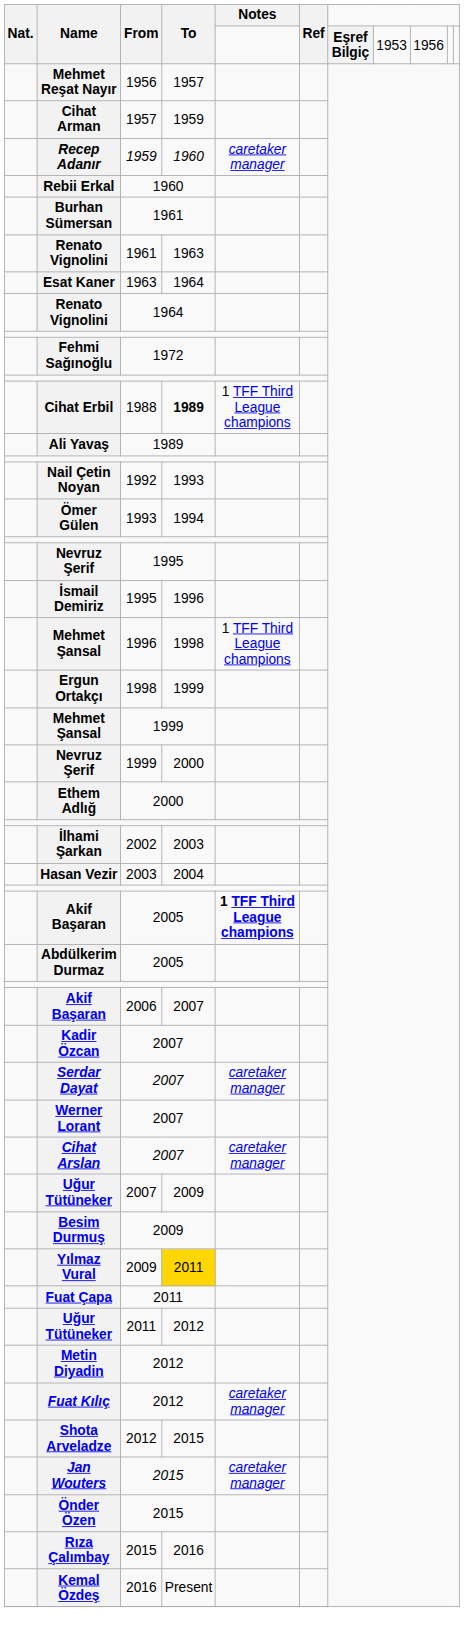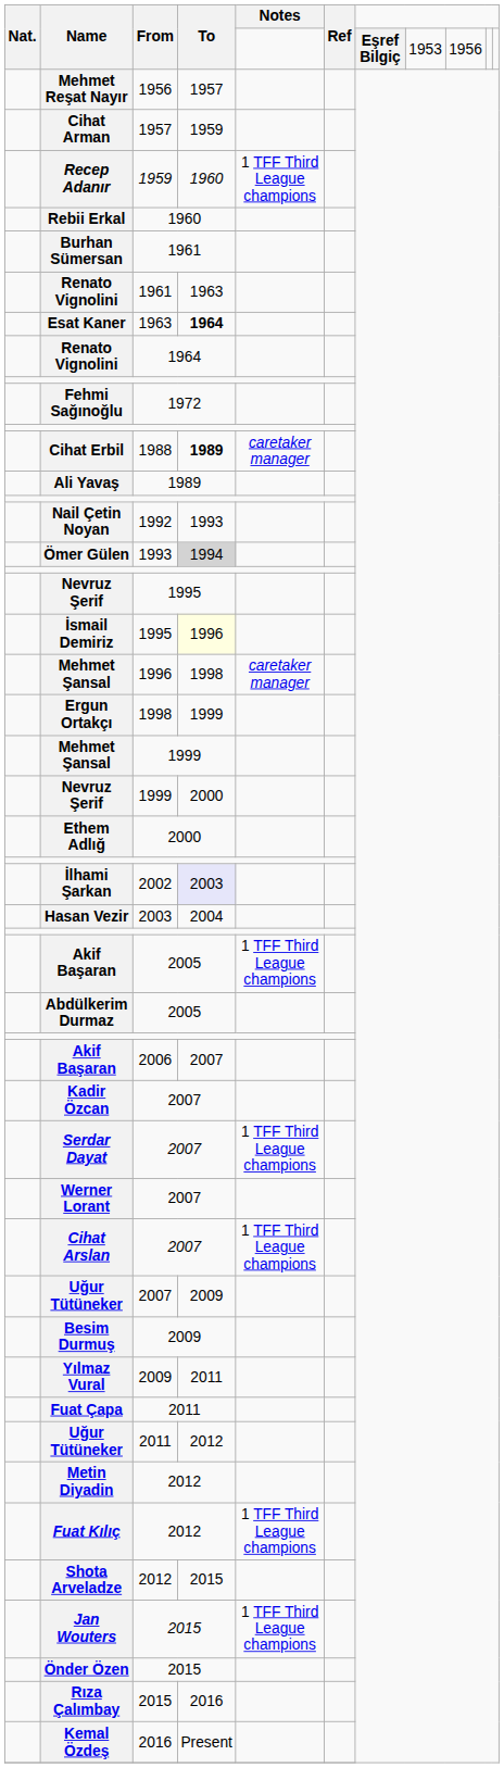Recep Adanır | Notes: caretaker manager -> 1 TFF Third League champions
Esat Kaner | To: normal -> bold
Cihat Erbil | Notes: 1 TFF Third League champions -> caretaker manager
Ömer Gülen | To: no background -> lightgrey background
İsmail Demiriz | To: no background -> lightyellow background
Mehmet Şansal / 1996 | Notes: 1 TFF Third League champions -> caretaker manager
İlhami Şarkan | To: no background -> lavender background
Akif Başaran / 2005 | Notes: bold -> normal
Serdar Dayat | Notes: caretaker manager -> 1 TFF Third League champions
Cihat Arslan | Notes: caretaker manager -> 1 TFF Third League champions
Yılmaz Vural | To: gold background -> no background
Fuat Kılıç | Notes: caretaker manager -> 1 TFF Third League champions
Jan Wouters | Notes: caretaker manager -> 1 TFF Third League champions
